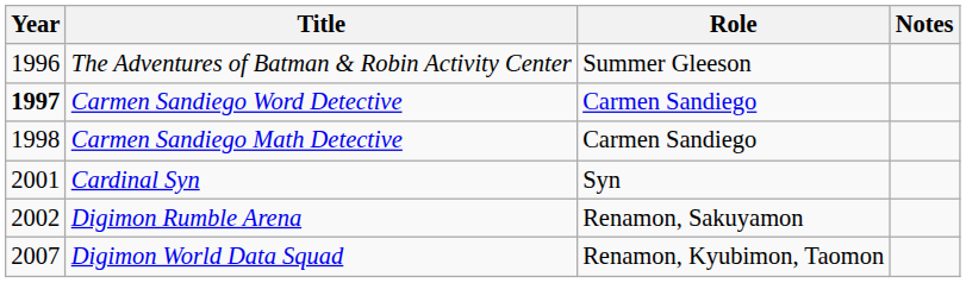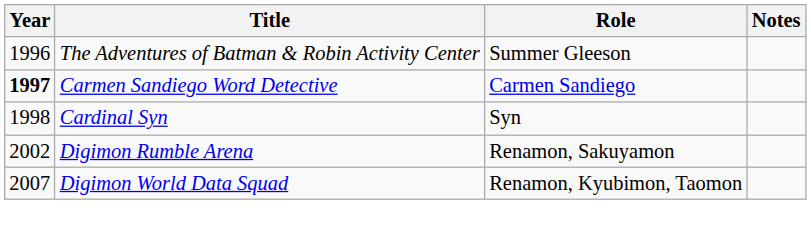- row: 1998 | Carmen Sandiego Math Detective | Carmen Sandiego
Cardinal Syn | Year: 2001 -> 1998
